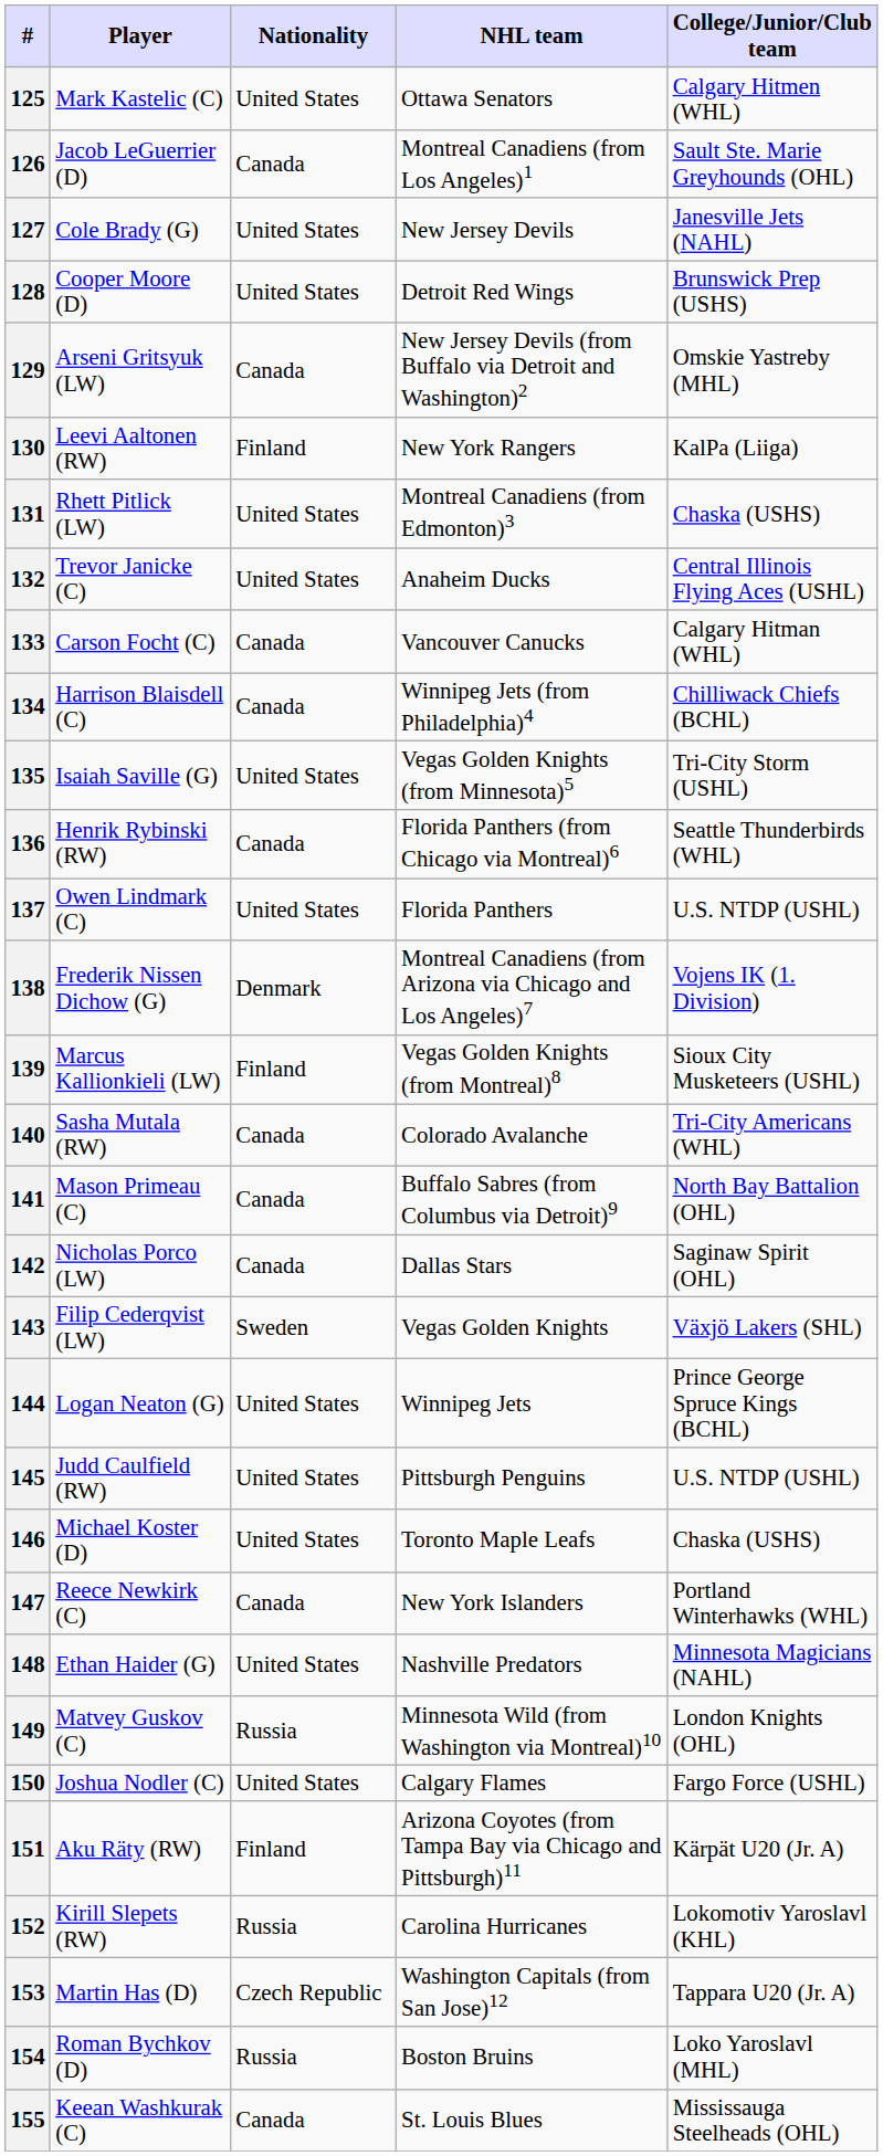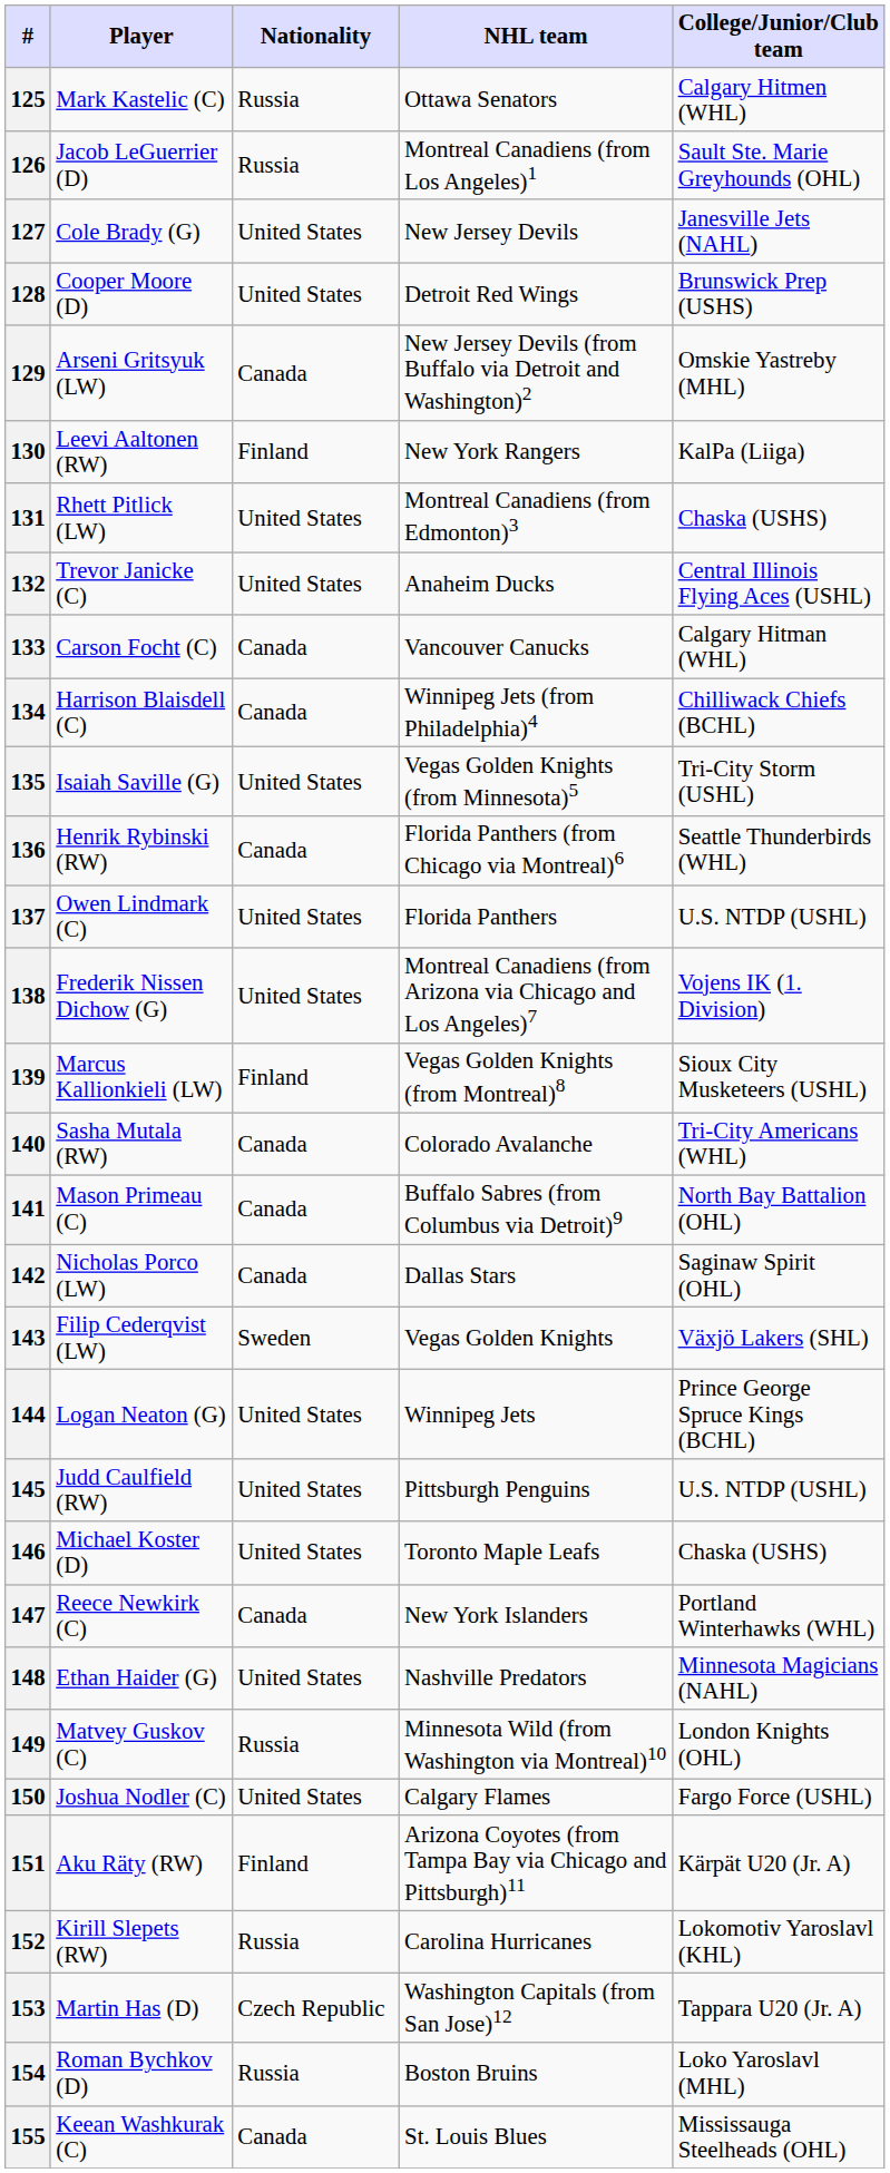125 | Nationality: United States -> Russia
126 | Nationality: Canada -> Russia
138 | Nationality: Denmark -> United States
